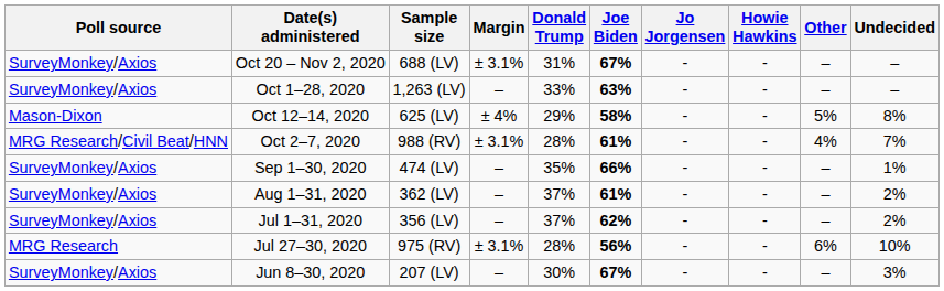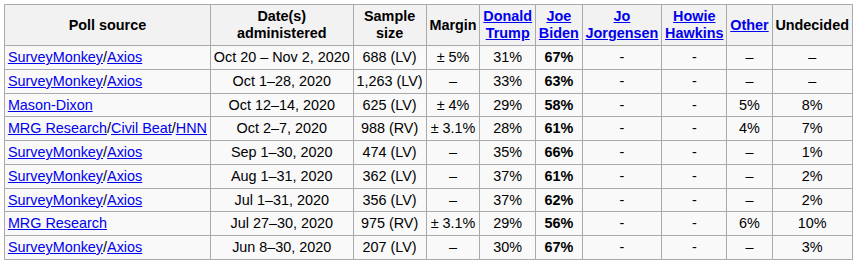Oct 20 – Nov 2, 2020 | Margin: ± 3.1% -> ± 5%
Jul 27–30, 2020 | Donald Trump: 28% -> 29%
